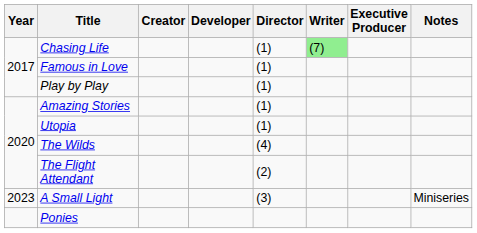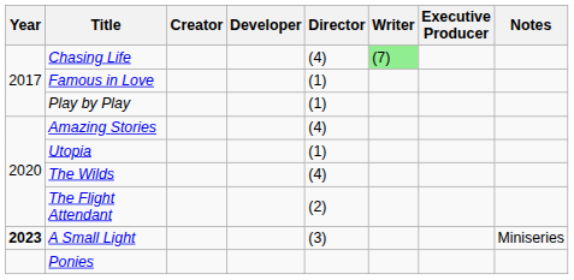Chasing Life | Director: (1) -> (4)
Amazing Stories | Director: (1) -> (4)
A Small Light | Year: normal -> bold
